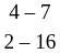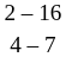rows swapped: 4 – 7 <-> 2 – 16
